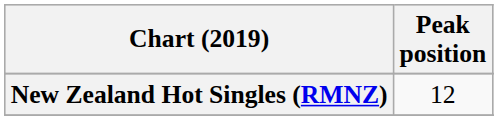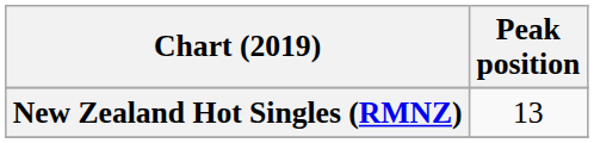New Zealand Hot Singles (RMNZ) | Peak position: 12 -> 13
